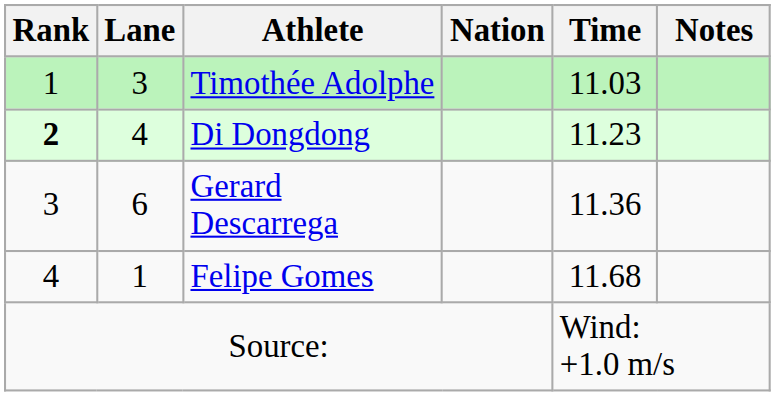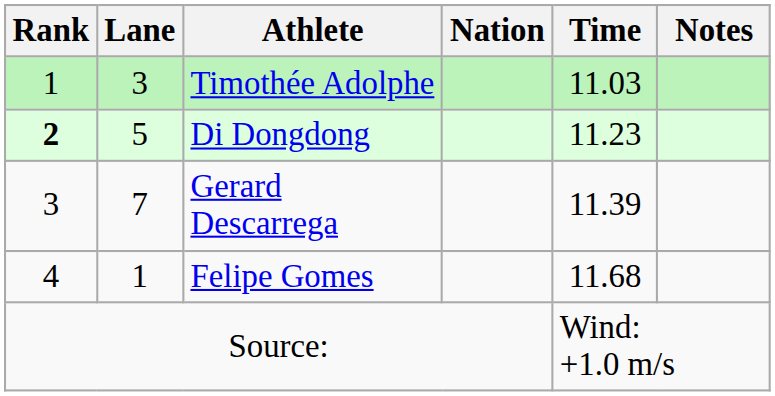Di Dongdong | Lane: 4 -> 5
Gerard Descarrega | Lane: 6 -> 7
Gerard Descarrega | Time: 11.36 -> 11.39
